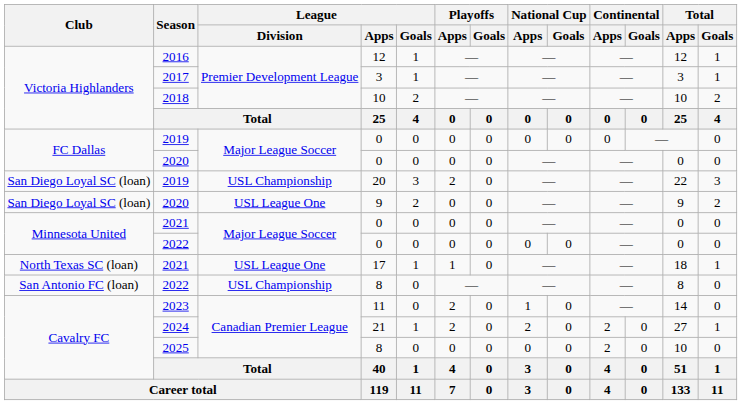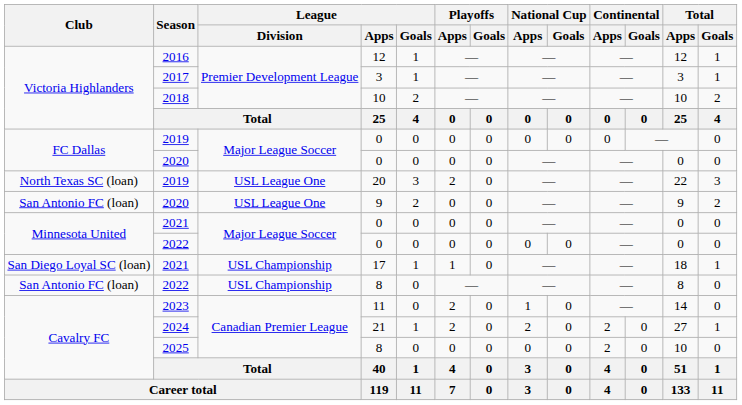2019 / 20 | Club: San Diego Loyal SC (loan) -> North Texas SC (loan)
2019 / 20 | League / Division: USL Championship -> USL League One
2020 / 9 | Club: San Diego Loyal SC (loan) -> San Antonio FC (loan)
2021 / 17 | Club: North Texas SC (loan) -> San Diego Loyal SC (loan)
2021 / 17 | League / Division: USL League One -> USL Championship
